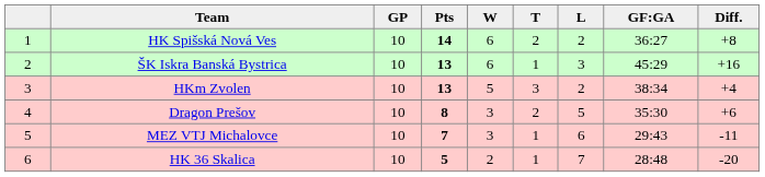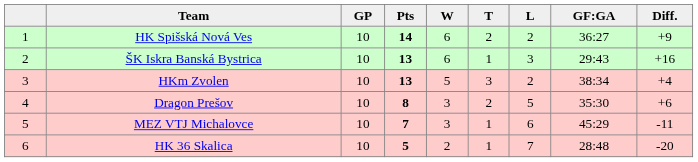HK Spišská Nová Ves | Diff.: +8 -> +9
ŠK Iskra Banská Bystrica | GF:GA: 45:29 -> 29:43
MEZ VTJ Michalovce | GF:GA: 29:43 -> 45:29
